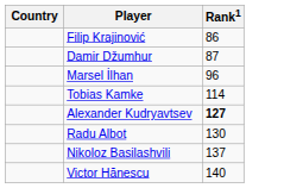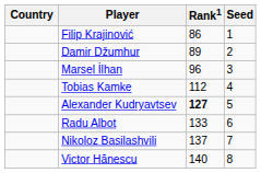+ column: Seed | 1 | 2 | 3 | 4 | 5 | 6 | 7 | 8
Damir Džumhur | Rank1: 87 -> 89
Tobias Kamke | Rank1: 114 -> 112
Radu Albot | Rank1: 130 -> 133
